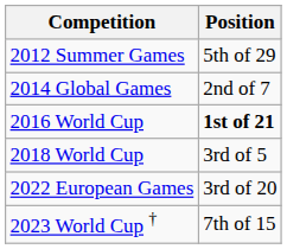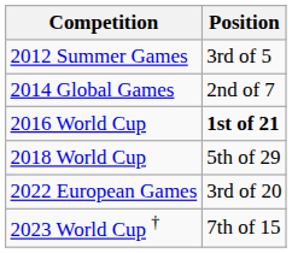2012 Summer Games | Position: 5th of 29 -> 3rd of 5
2018 World Cup | Position: 3rd of 5 -> 5th of 29
